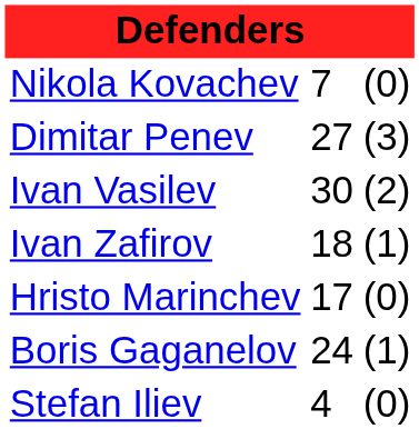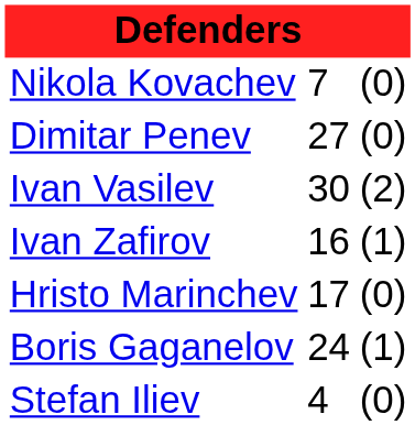Dimitar Penev | column 3: (3) -> (0)
Ivan Zafirov | column 2: 18 -> 16
